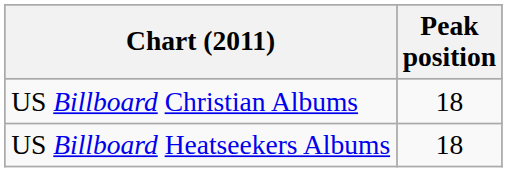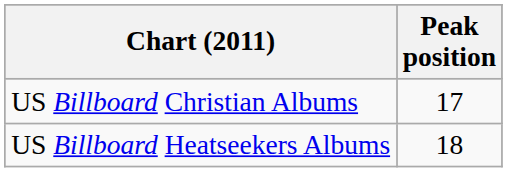US Billboard Christian Albums | Peak position: 18 -> 17
